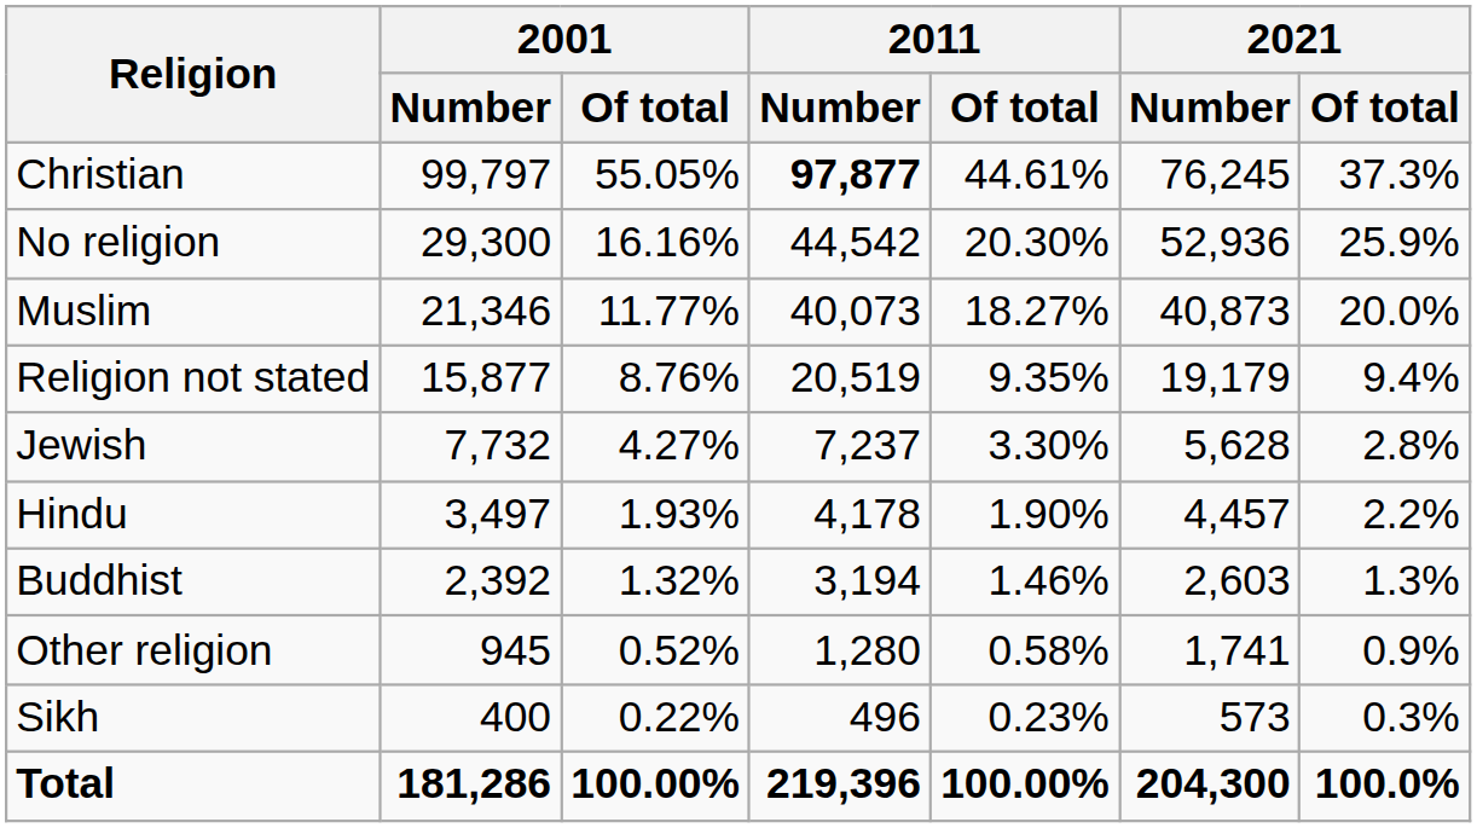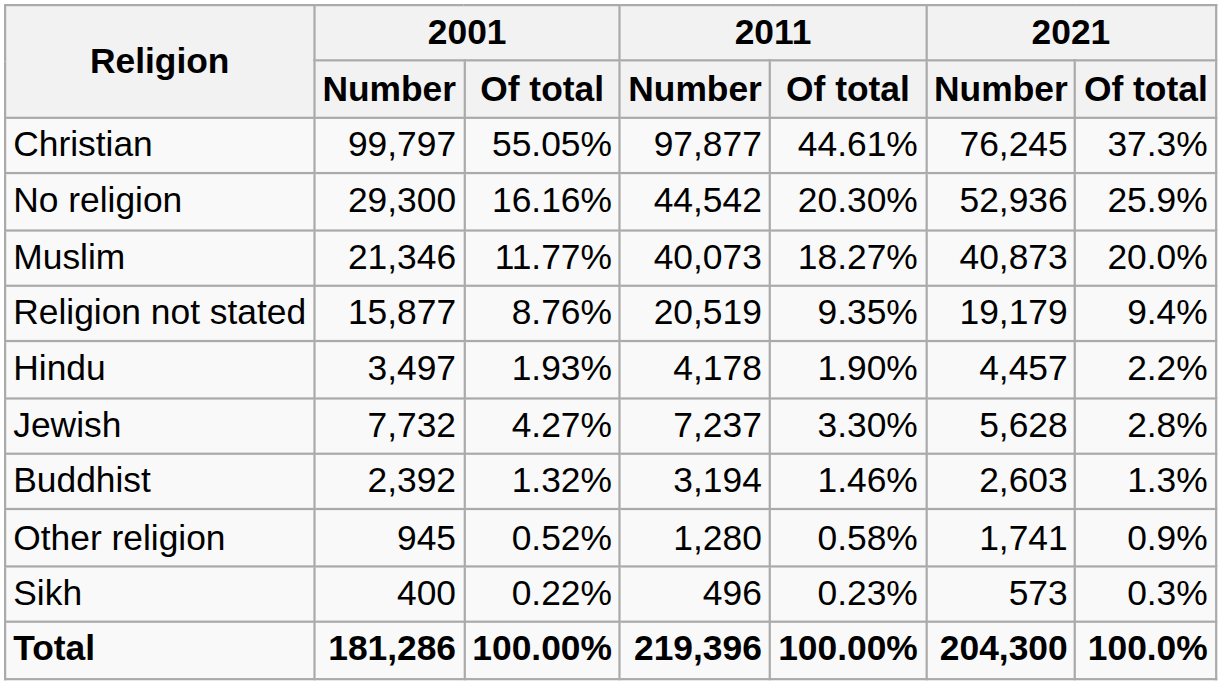Christian | 2011 / Number: bold -> normal
rows swapped: Jewish <-> Hindu
